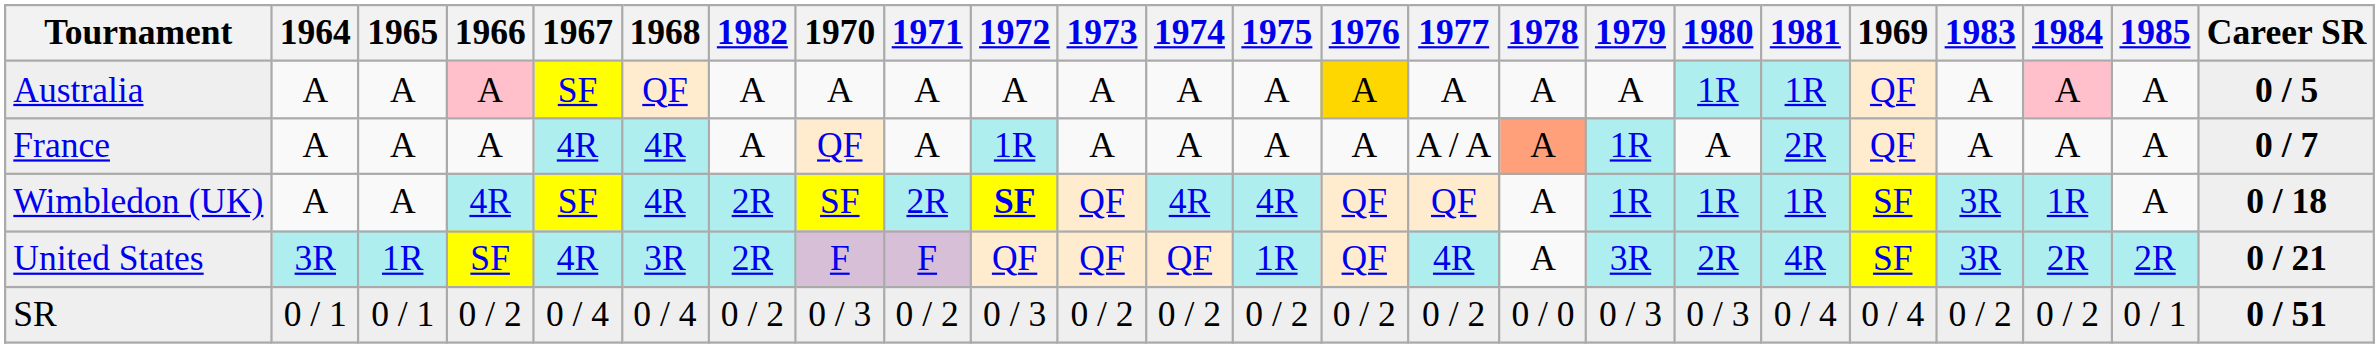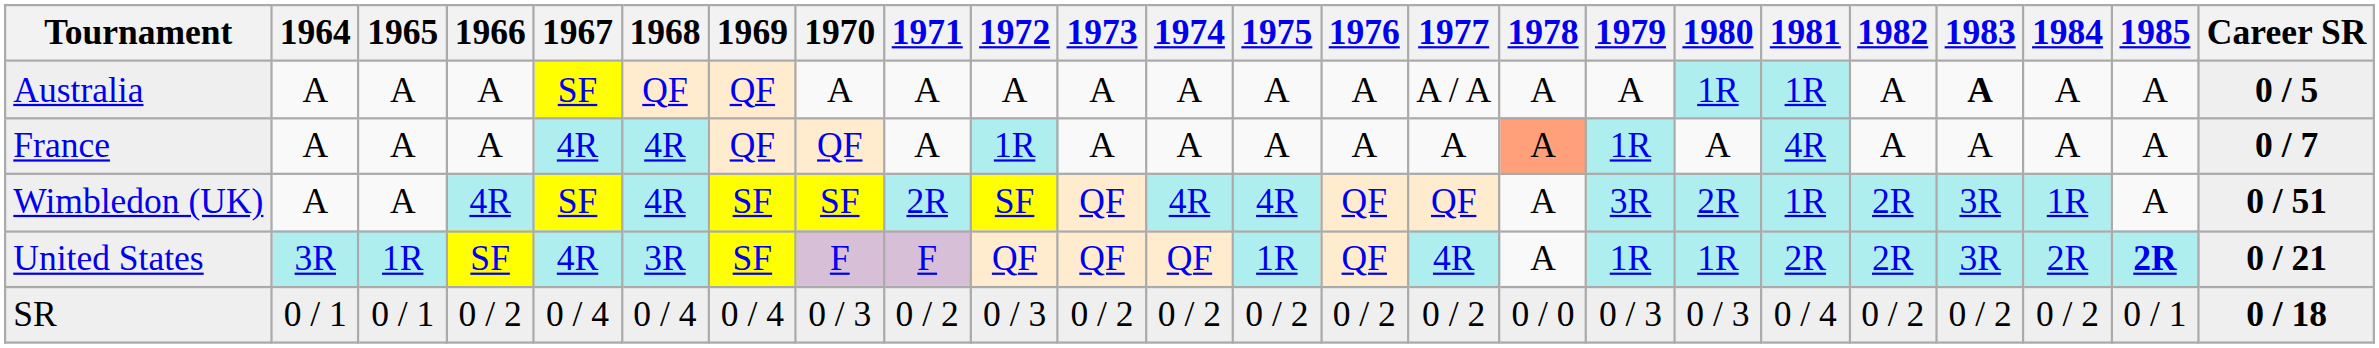columns swapped: 1969 <-> 1982
Australia | 1966: pink background -> no background
Australia | 1976: gold background -> no background
Australia | 1977: A -> A / A
Australia | 1983: normal -> bold
Australia | 1984: pink background -> no background
France | 1977: A / A -> A
France | 1981: 2R -> 4R
Wimbledon (UK) | 1972: bold -> normal
Wimbledon (UK) | 1979: 1R -> 3R
Wimbledon (UK) | 1980: 1R -> 2R
Wimbledon (UK) | Career SR: 0 / 18 -> 0 / 51
United States | 1979: 3R -> 1R
United States | 1980: 2R -> 1R
United States | 1981: 4R -> 2R
United States | 1985: normal -> bold
SR | Career SR: 0 / 51 -> 0 / 18
